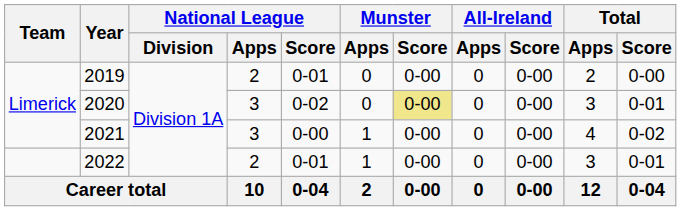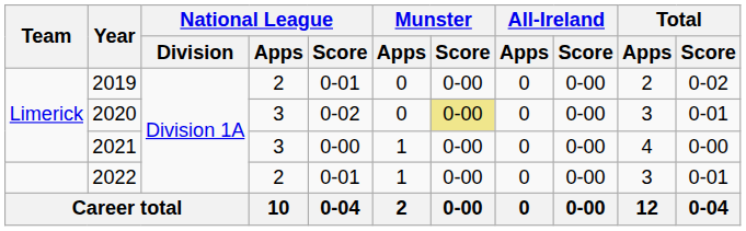2019 | Total / Score: 0-00 -> 0-02
2021 | Total / Score: 0-02 -> 0-00
